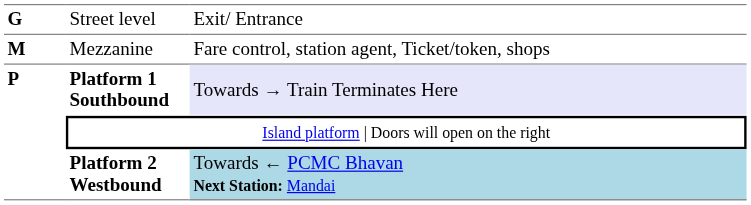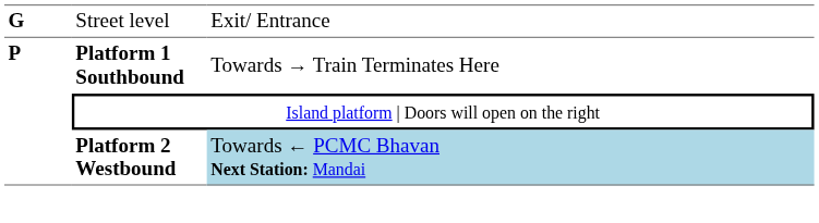- row: M | Mezzanine | Fare control, station agent, Ticket/token, shops
Platform 1 Southbound | column 3: lavender background -> no background
